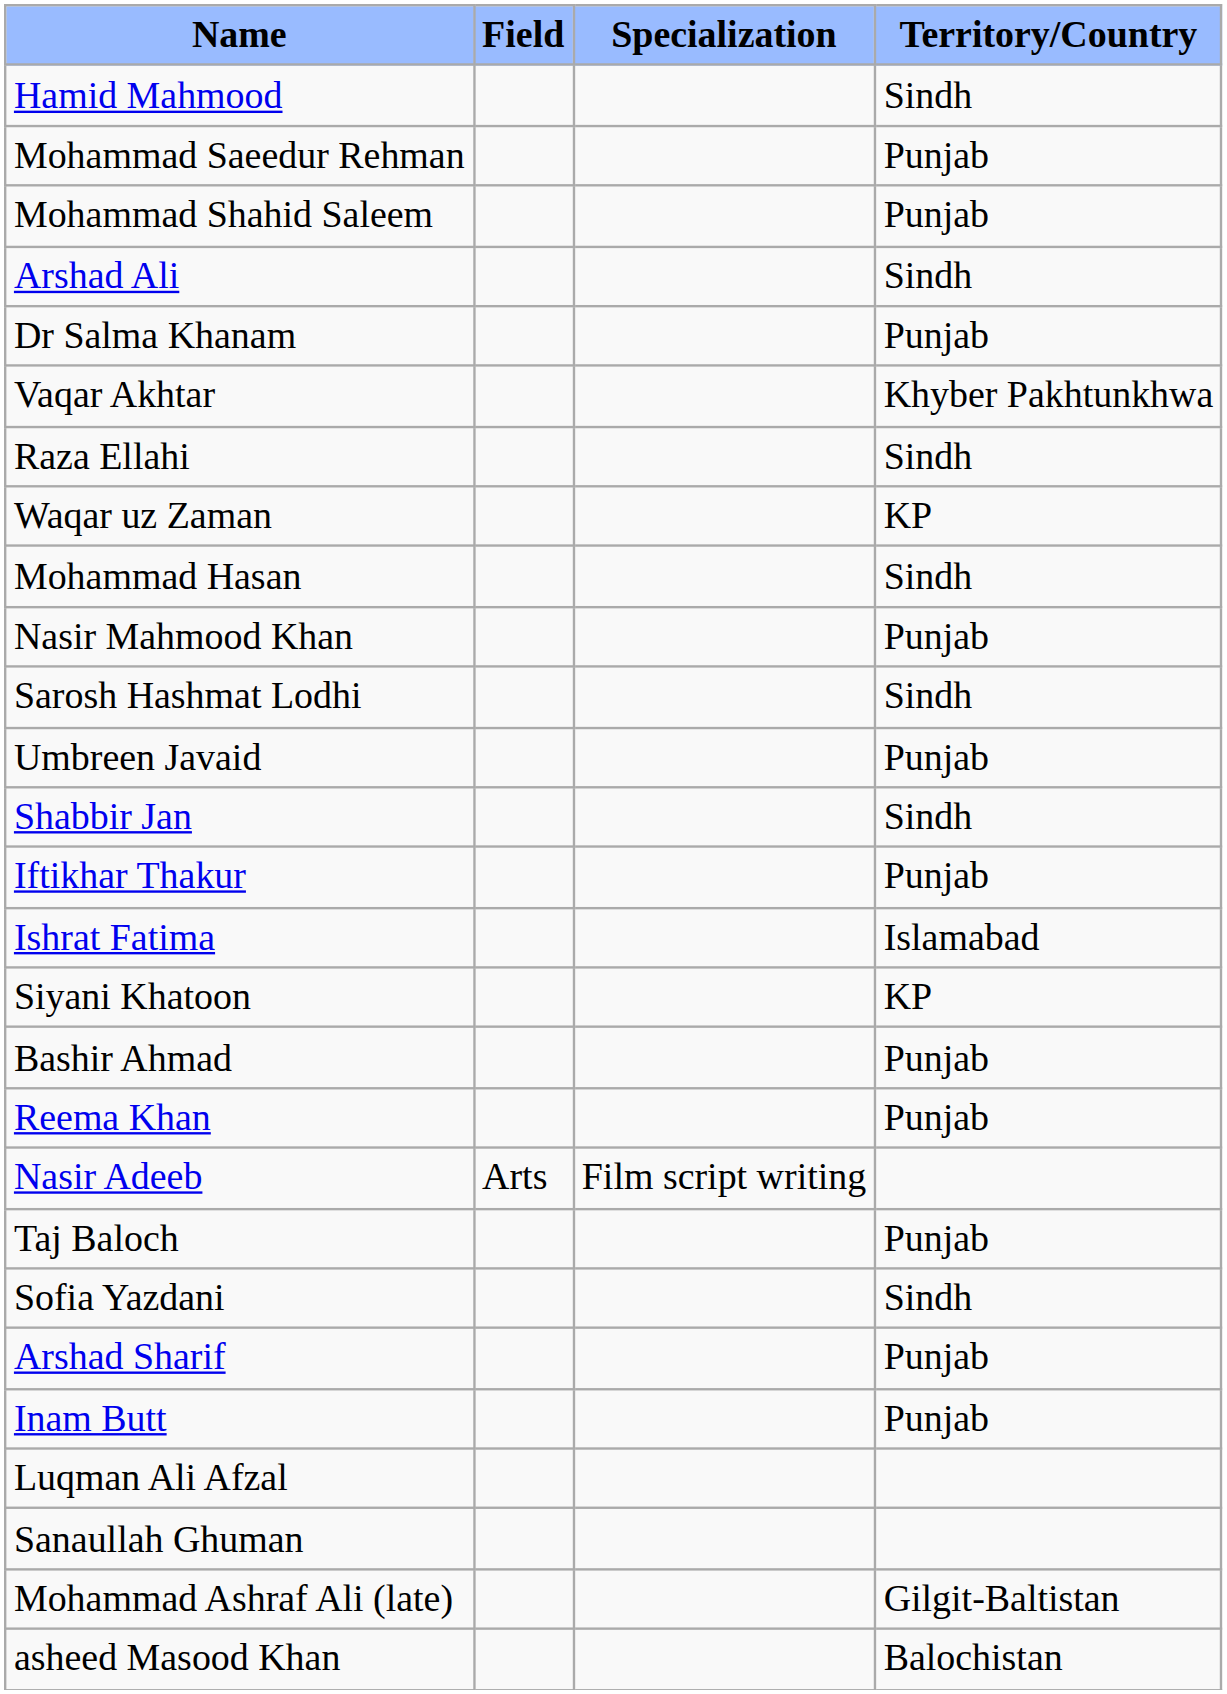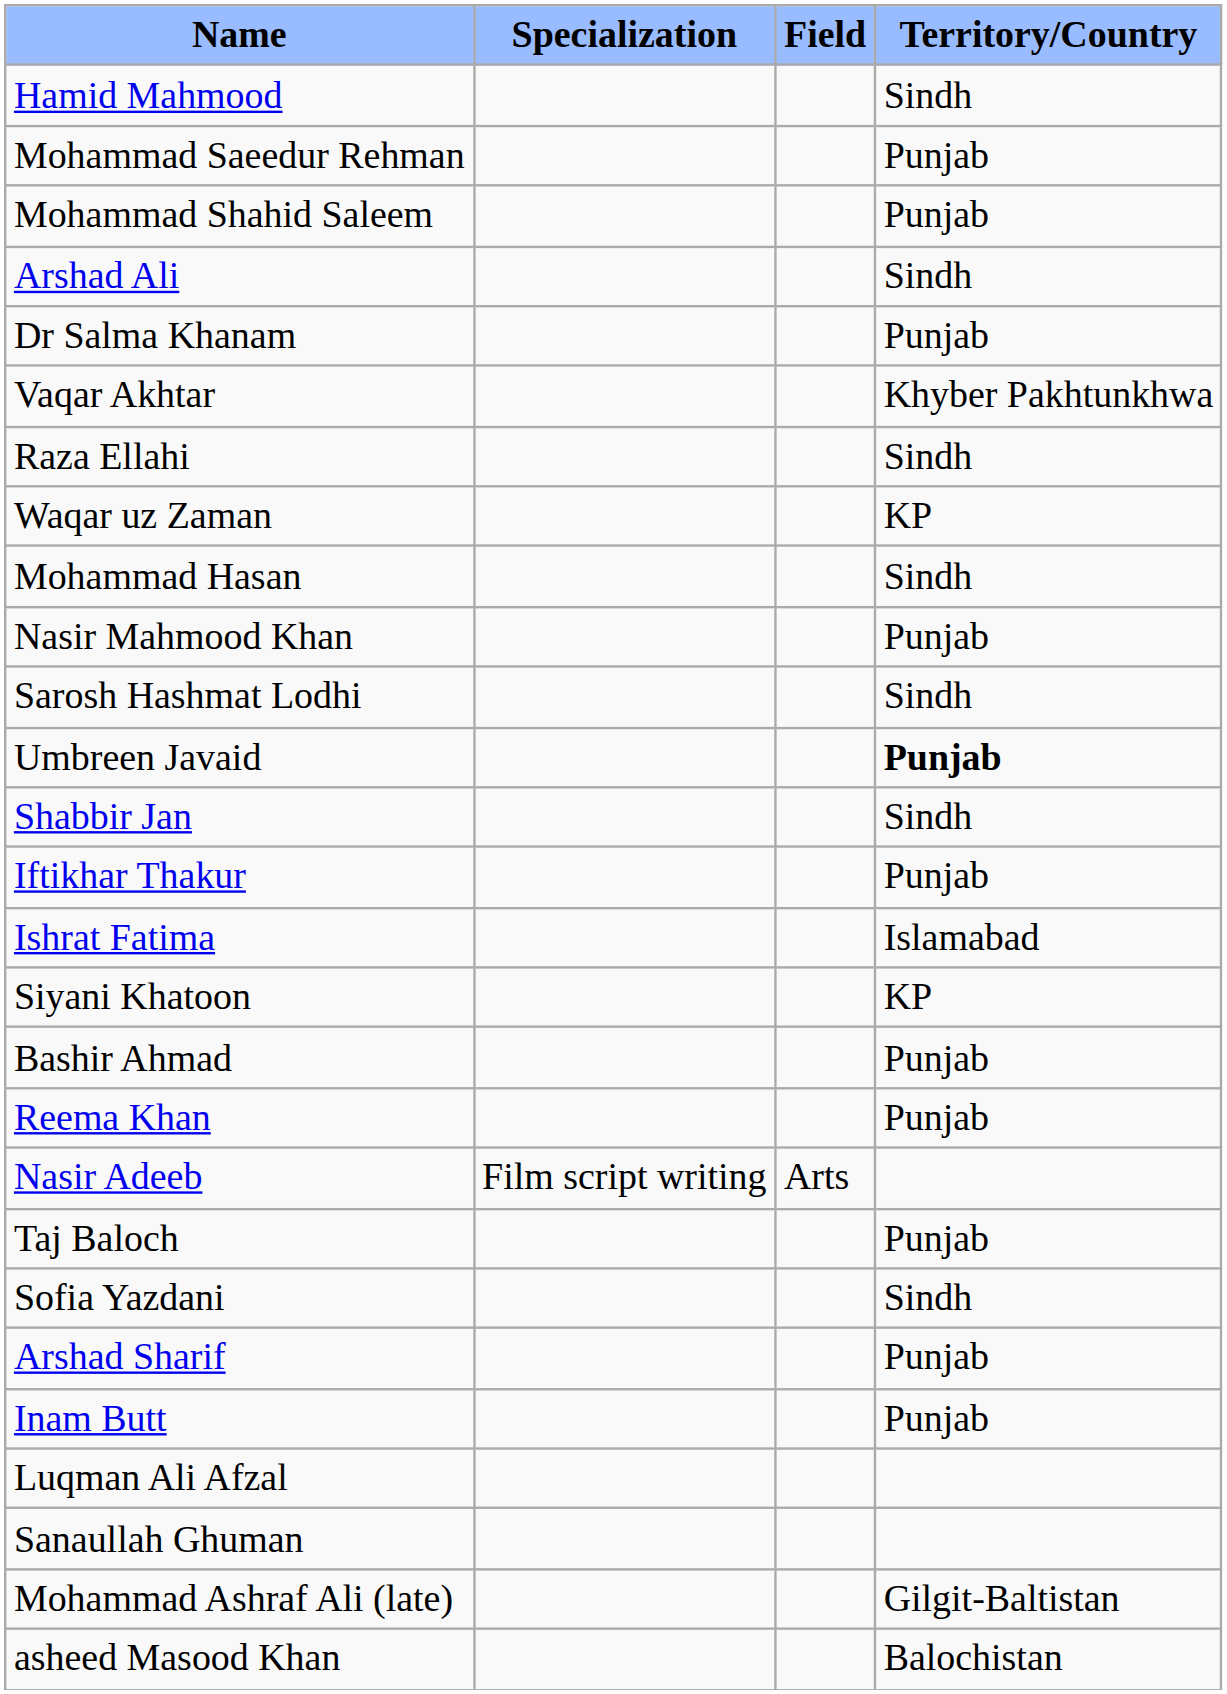columns swapped: Field <-> Specialization
Umbreen Javaid | Territory/Country: normal -> bold
